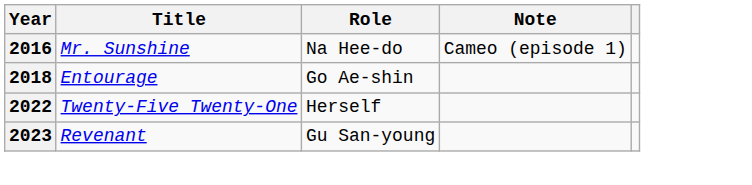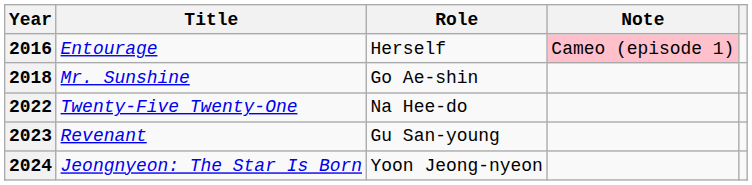2016 | Title: Mr. Sunshine -> Entourage
2016 | Role: Na Hee-do -> Herself
2016 | Note: no background -> pink background
2018 | Title: Entourage -> Mr. Sunshine
2022 | Role: Herself -> Na Hee-do
+ row: 2024 | Jeongnyeon: The Star Is Born | Yoon Jeong-nyeon
